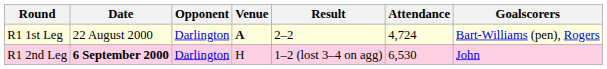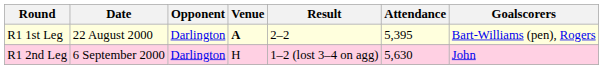R1 1st Leg | Attendance: 4,724 -> 5,395
R1 2nd Leg | Date: bold -> normal
R1 2nd Leg | Attendance: 6,530 -> 5,630
